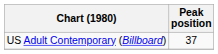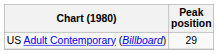US Adult Contemporary (Billboard) | Peak position: 37 -> 29
